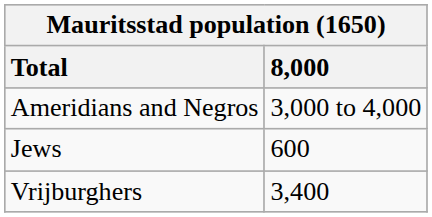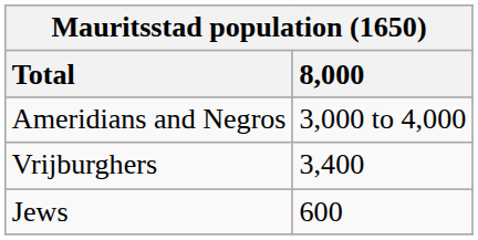rows swapped: Vrijburghers <-> Jews
